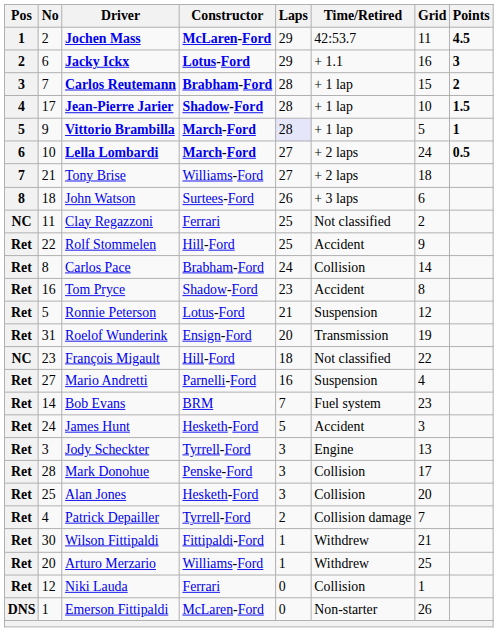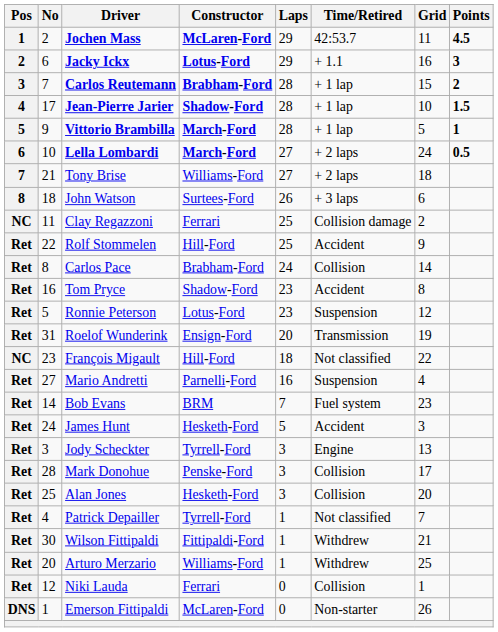Vittorio Brambilla | Laps: lavender background -> no background
Clay Regazzoni | Time/Retired: Not classified -> Collision damage
Ronnie Peterson | Laps: 21 -> 23
Patrick Depailler | Laps: 2 -> 1
Patrick Depailler | Time/Retired: Collision damage -> Not classified
